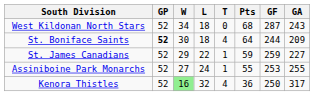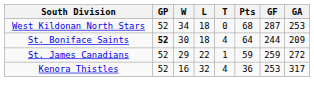West Kildonan North Stars | GA: 243 -> 253
St. James Canadians | GA: 227 -> 272
- row: Assiniboine Park Monarchs | 52 | 27 | 24 | 1 | 55 | 253 | 255
Kenora Thistles | W: lightgreen background -> no background
Kenora Thistles | GF: 250 -> 253
